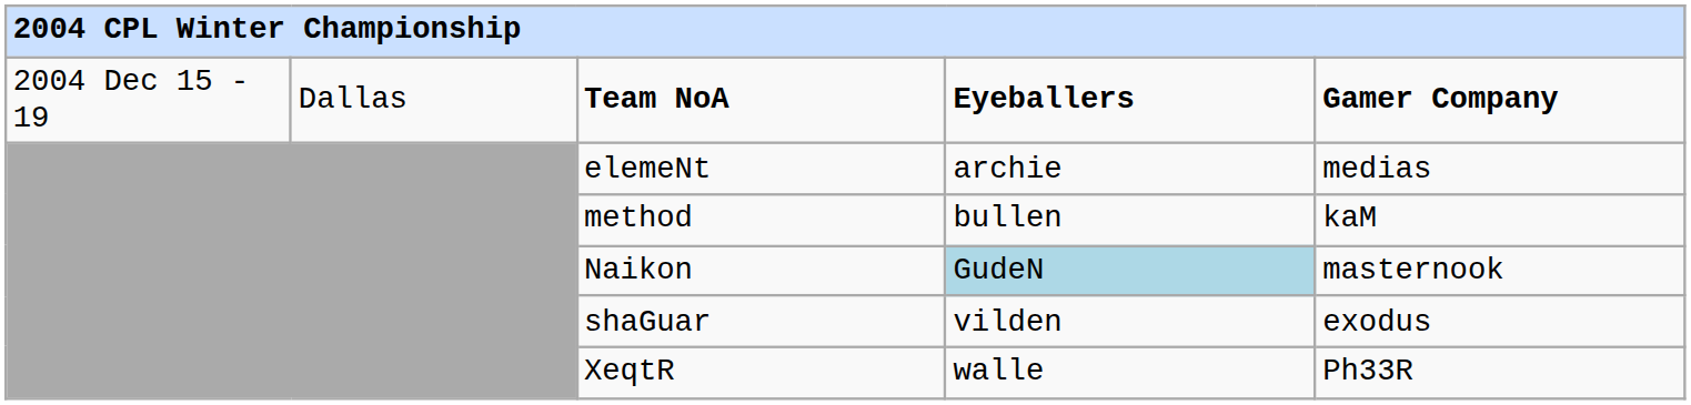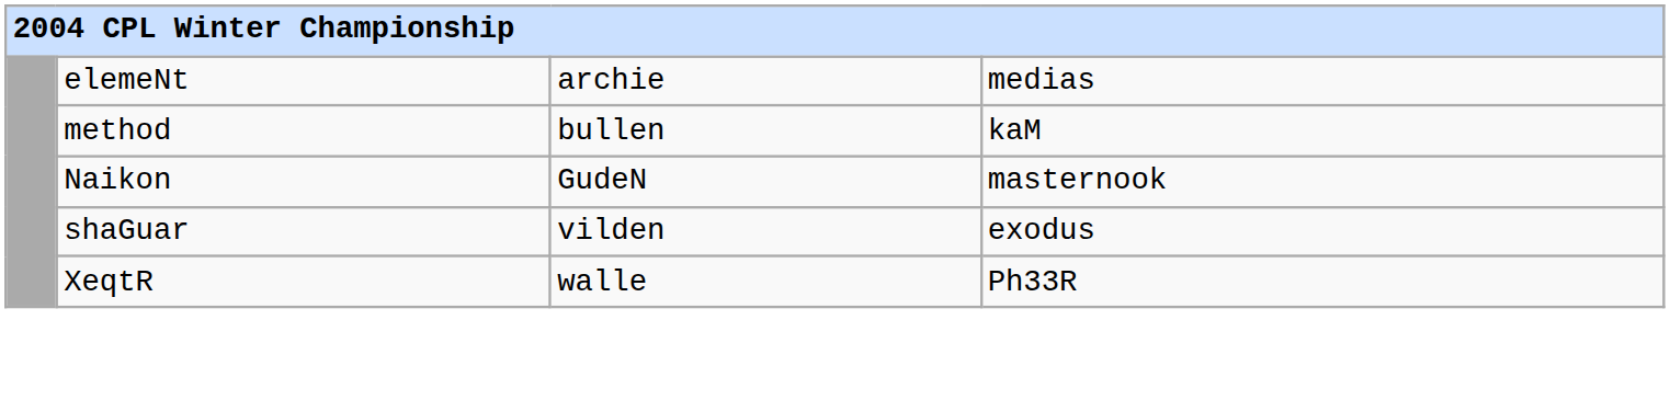- row: 2004 Dec 15 - 19 | Dallas | Team NoA | Eyeballers | Gamer Company
Naikon | column 4: lightblue background -> no background
